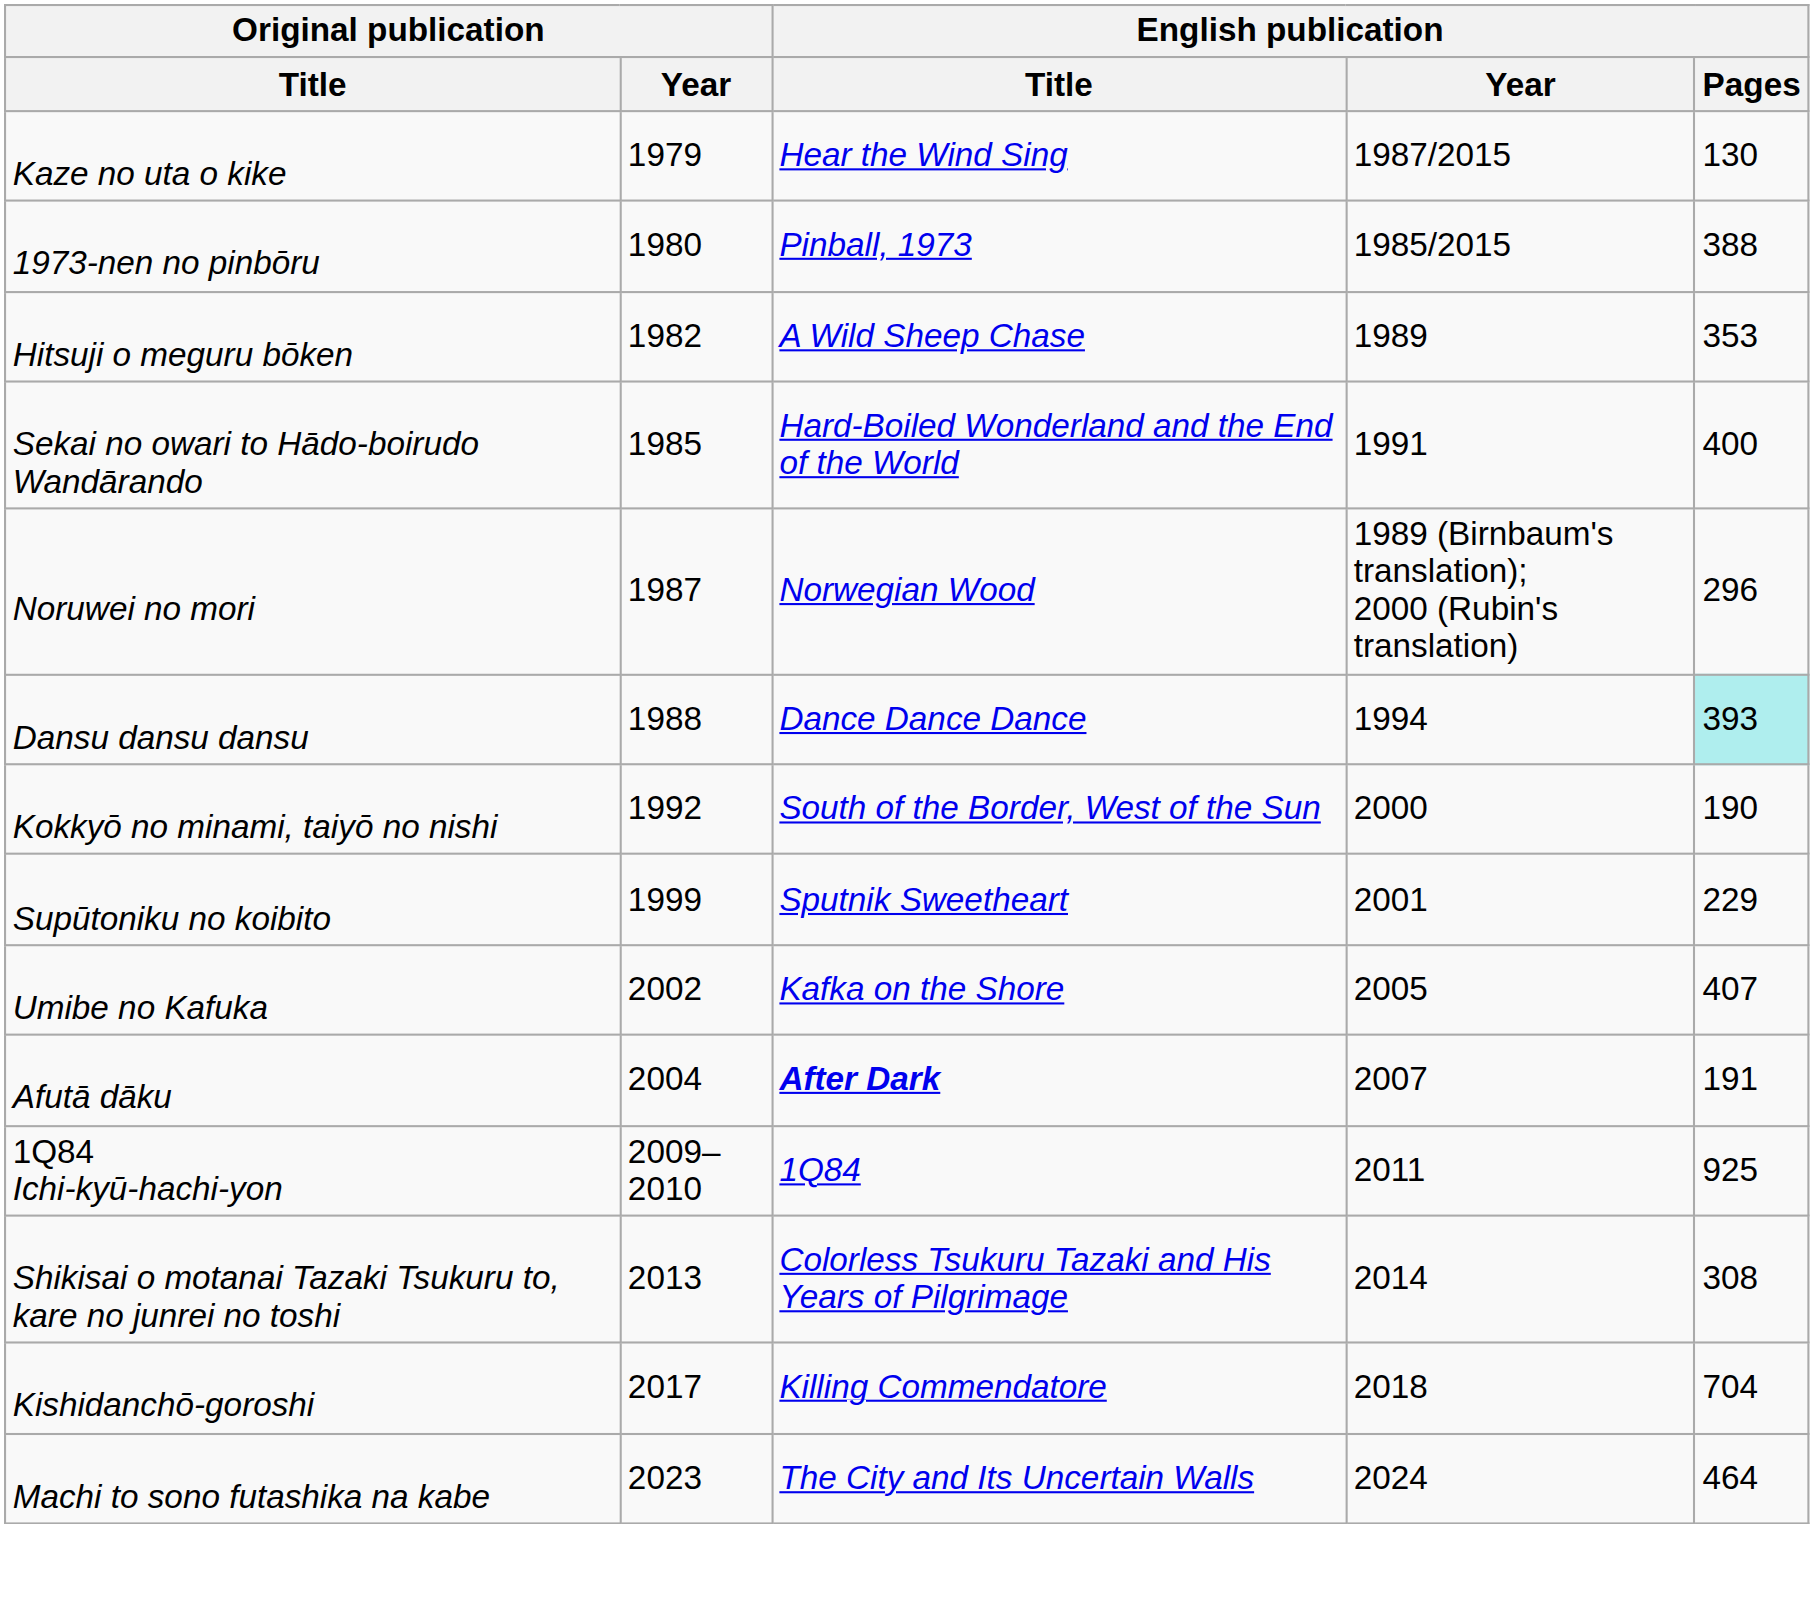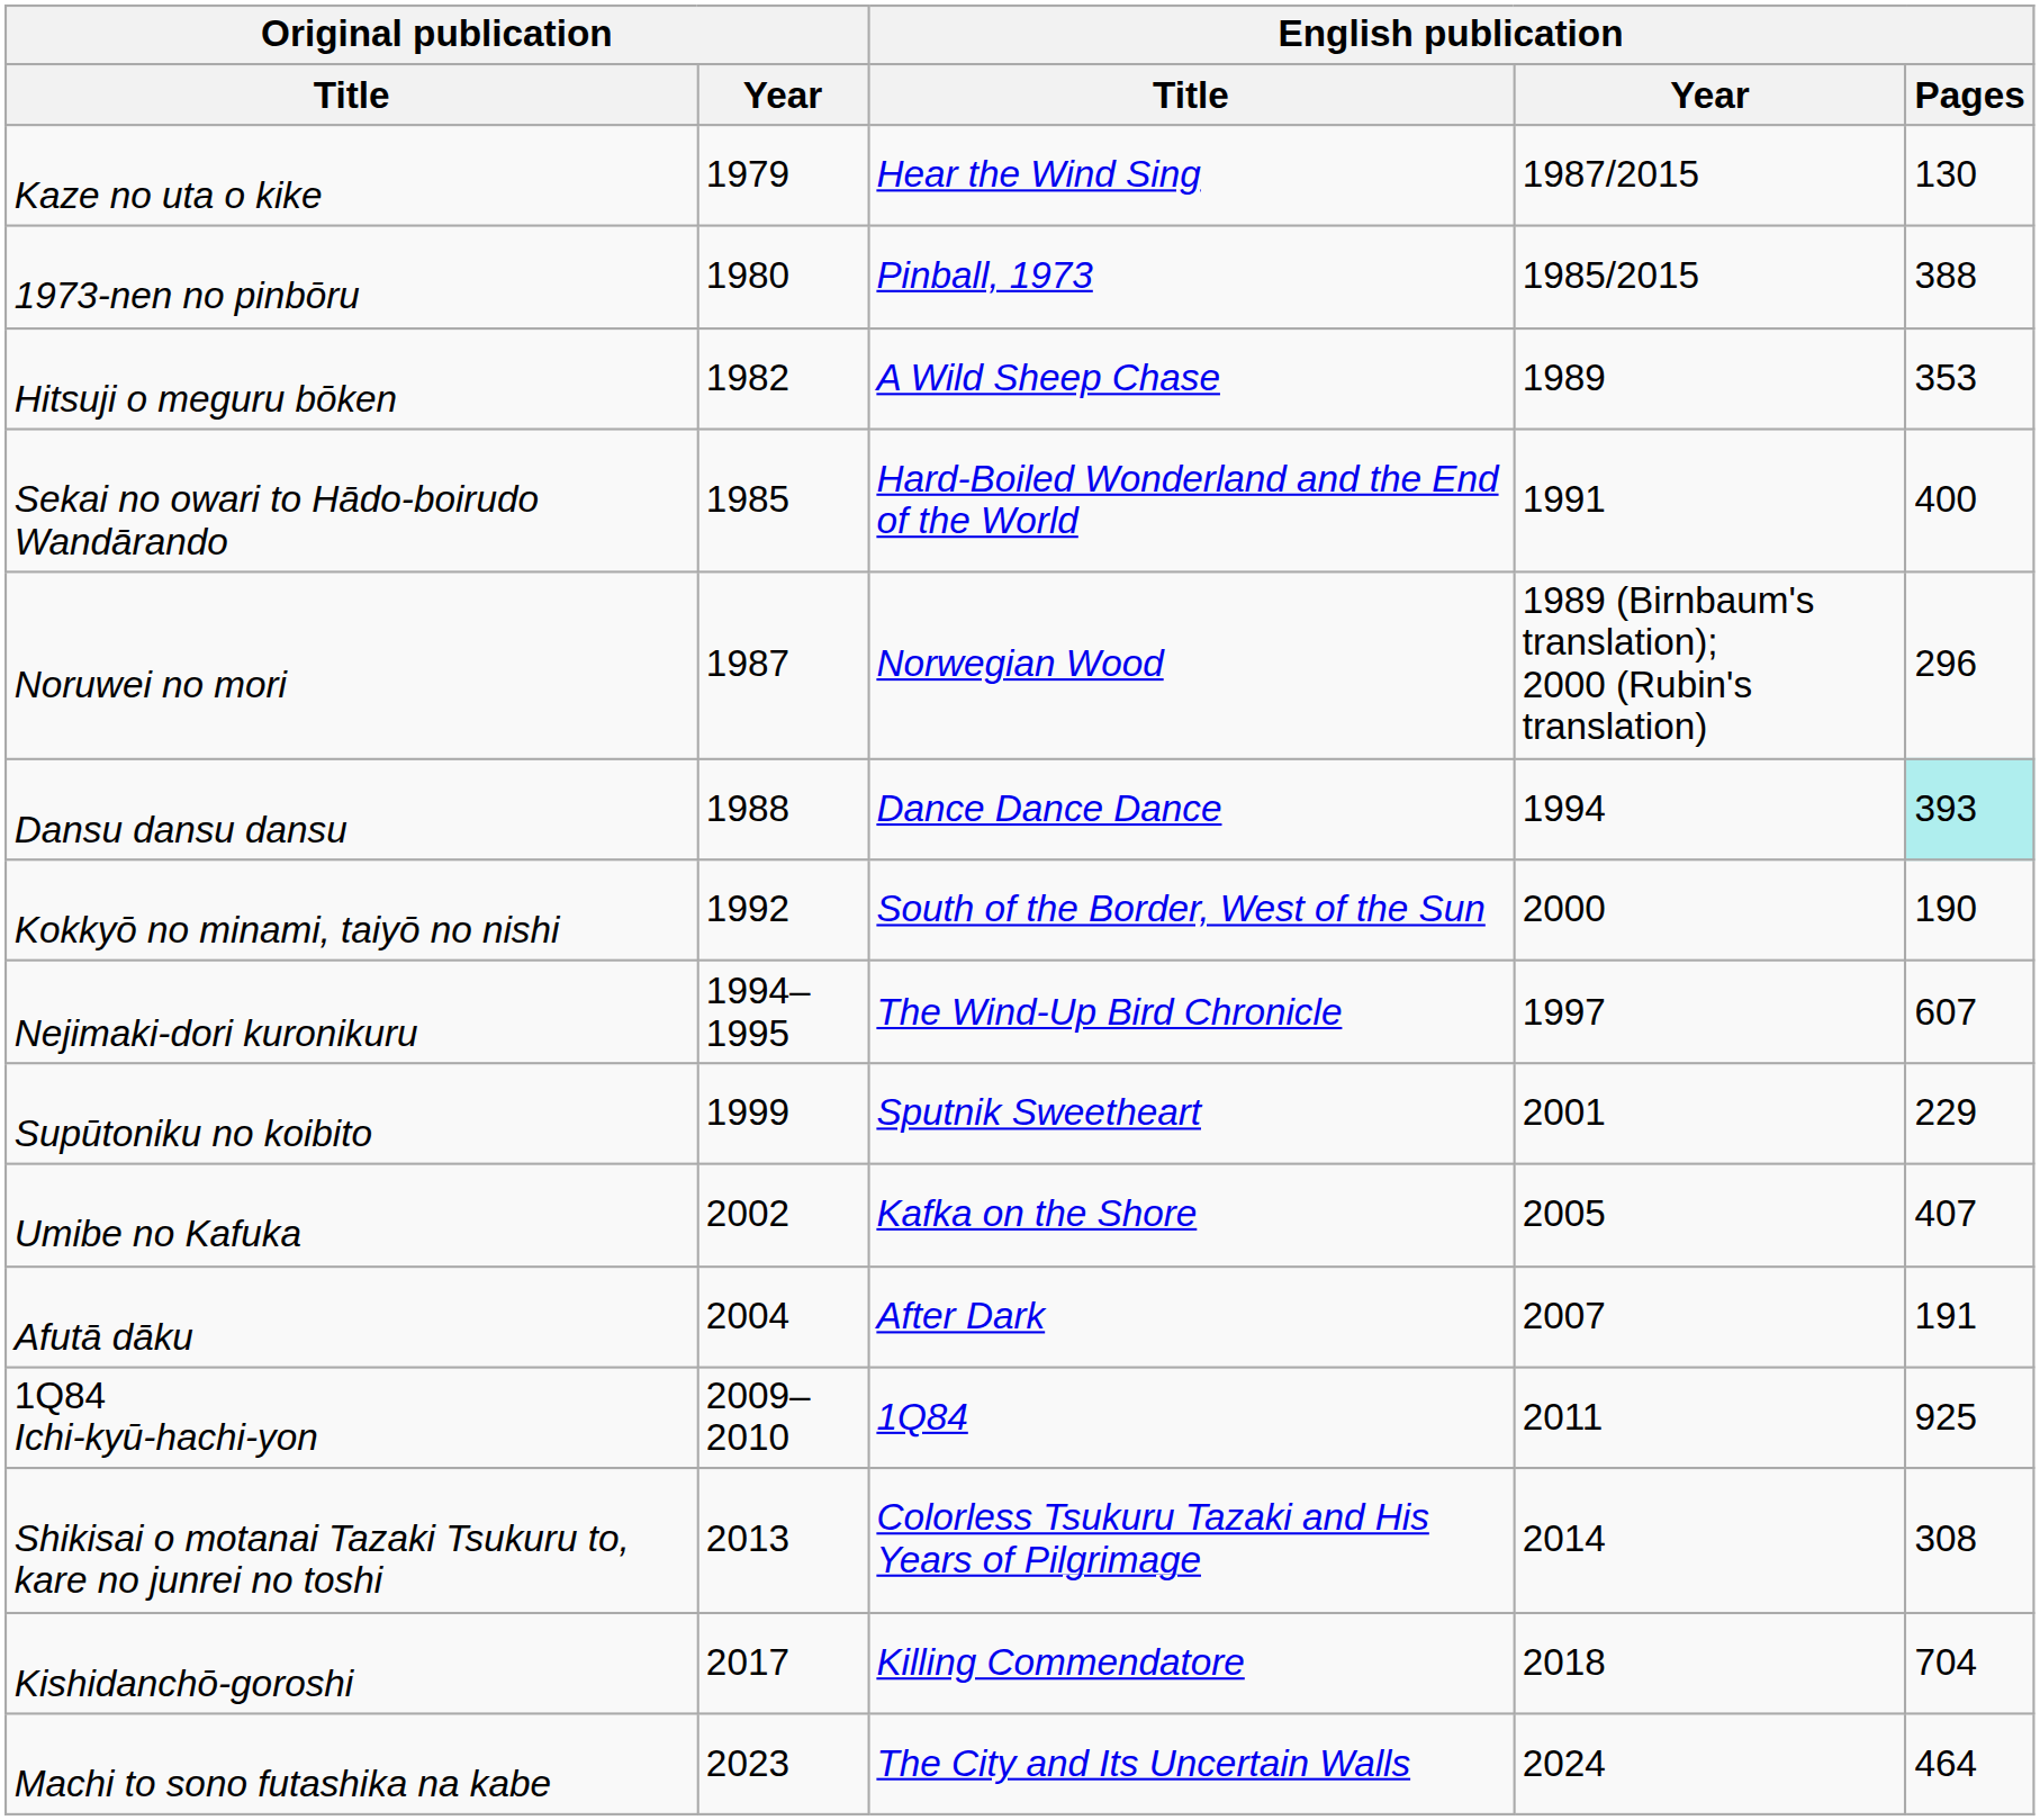+ row: Nejimaki-dori kuronikuru | 1994–1995 | The Wind-Up Bird Chronicle | 1997 | 607
Afutā dāku | English publication / Title: bold -> normal
